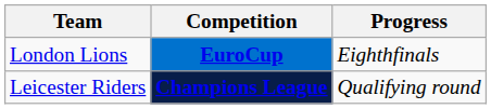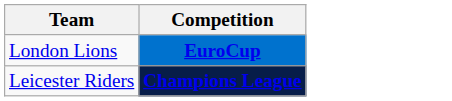- column: Progress | Eighthfinals | Qualifying round
